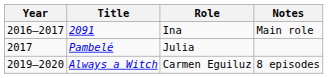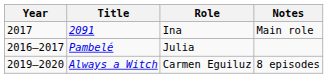2091 | Year: 2016–2017 -> 2017
Pambelé | Year: 2017 -> 2016–2017
